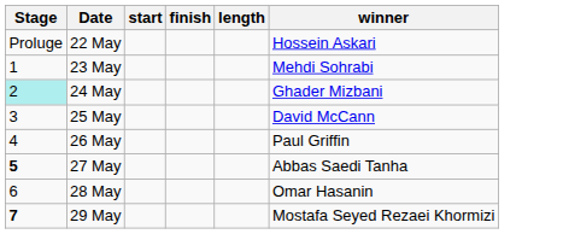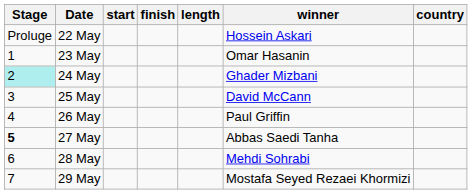+ column: country
23 May | winner: Mehdi Sohrabi -> Omar Hasanin
28 May | winner: Omar Hasanin -> Mehdi Sohrabi
29 May | Stage: bold -> normal
